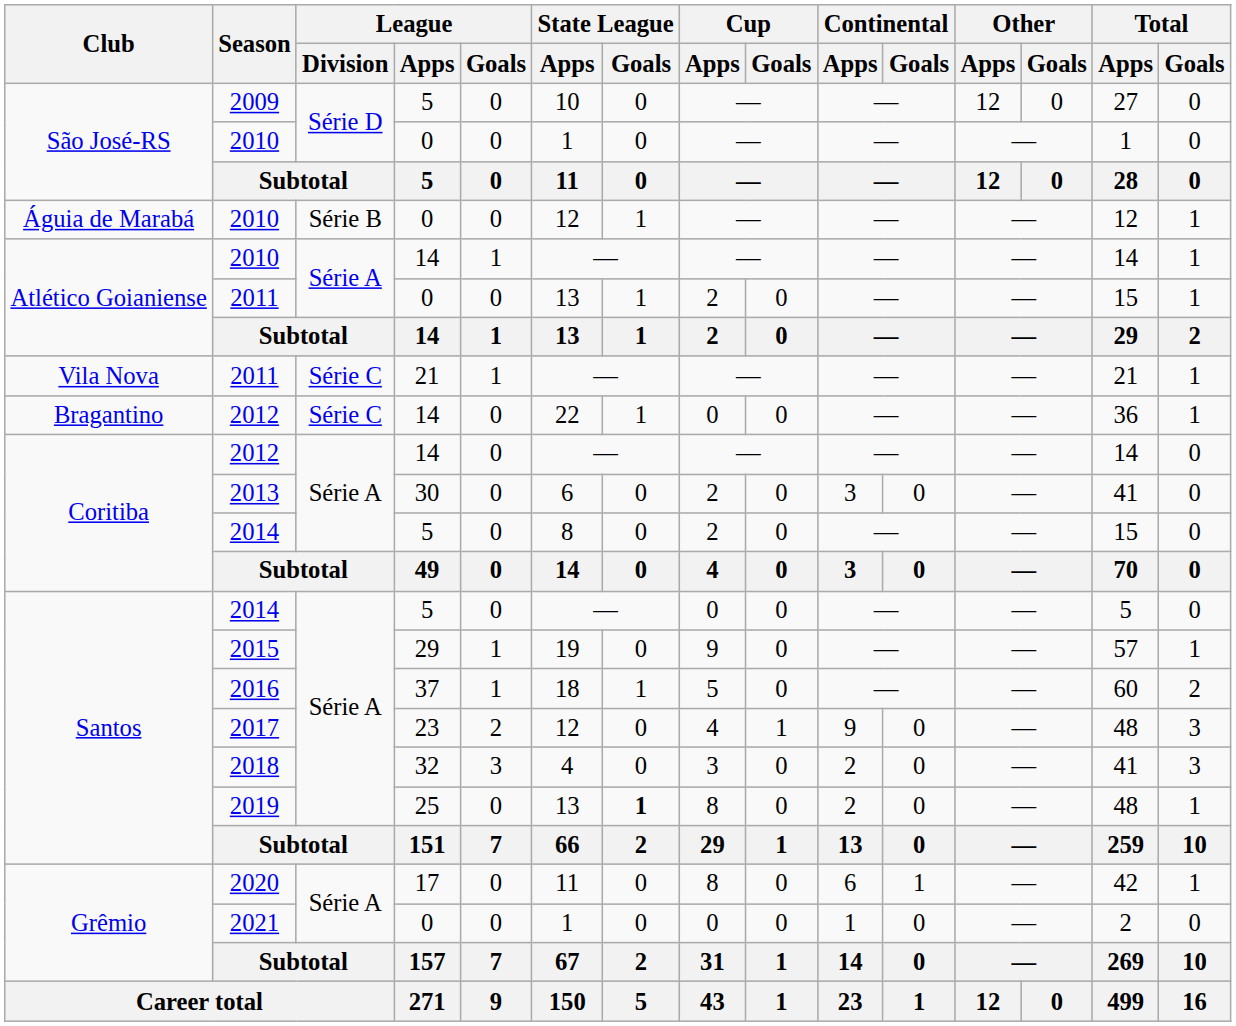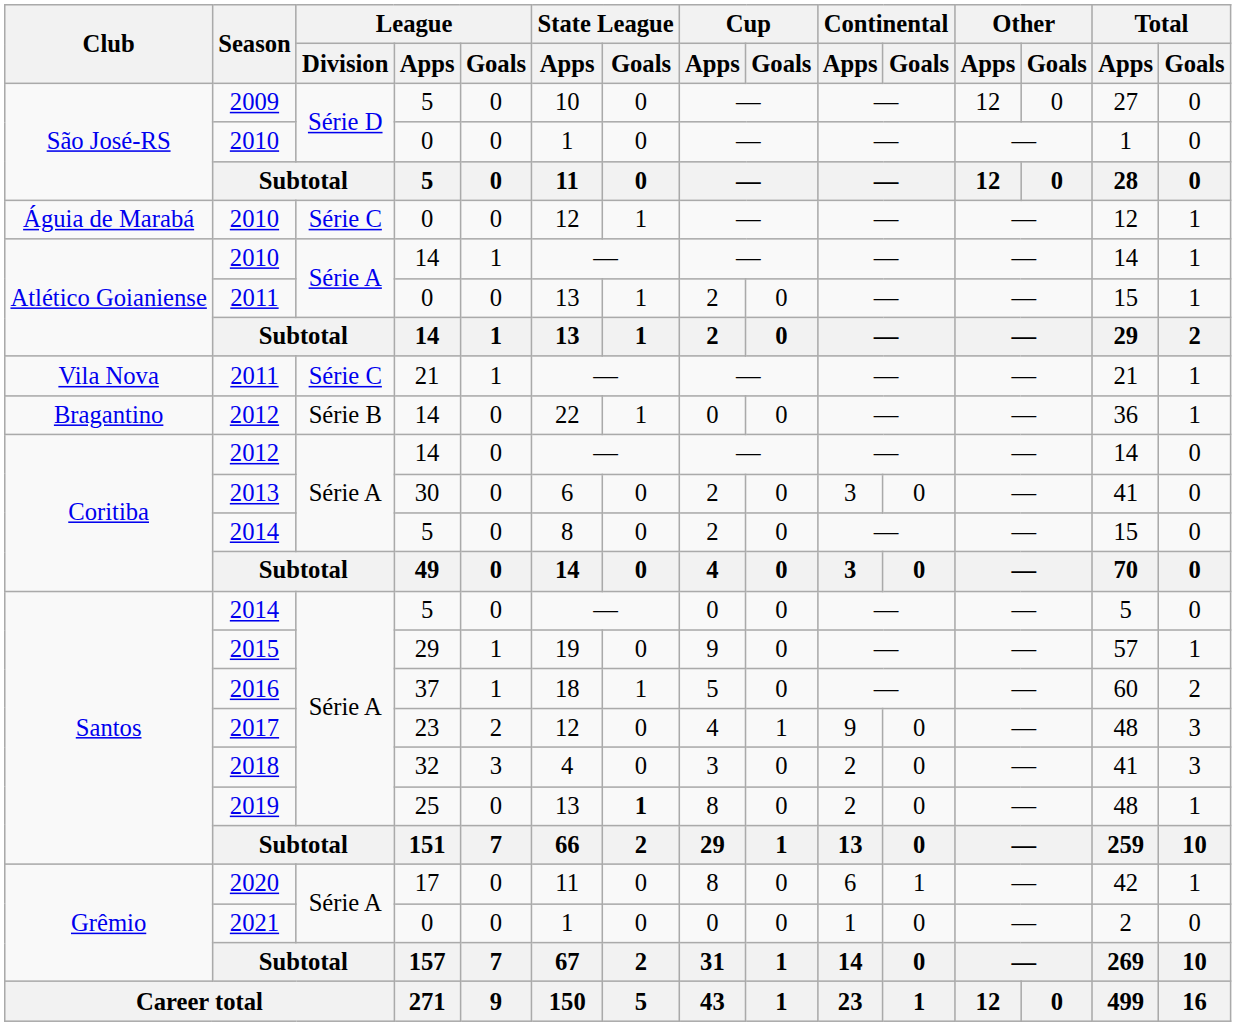Águia de Marabá / 2010 | League / Division: Série B -> Série C
Bragantino / 2012 | League / Division: Série C -> Série B
